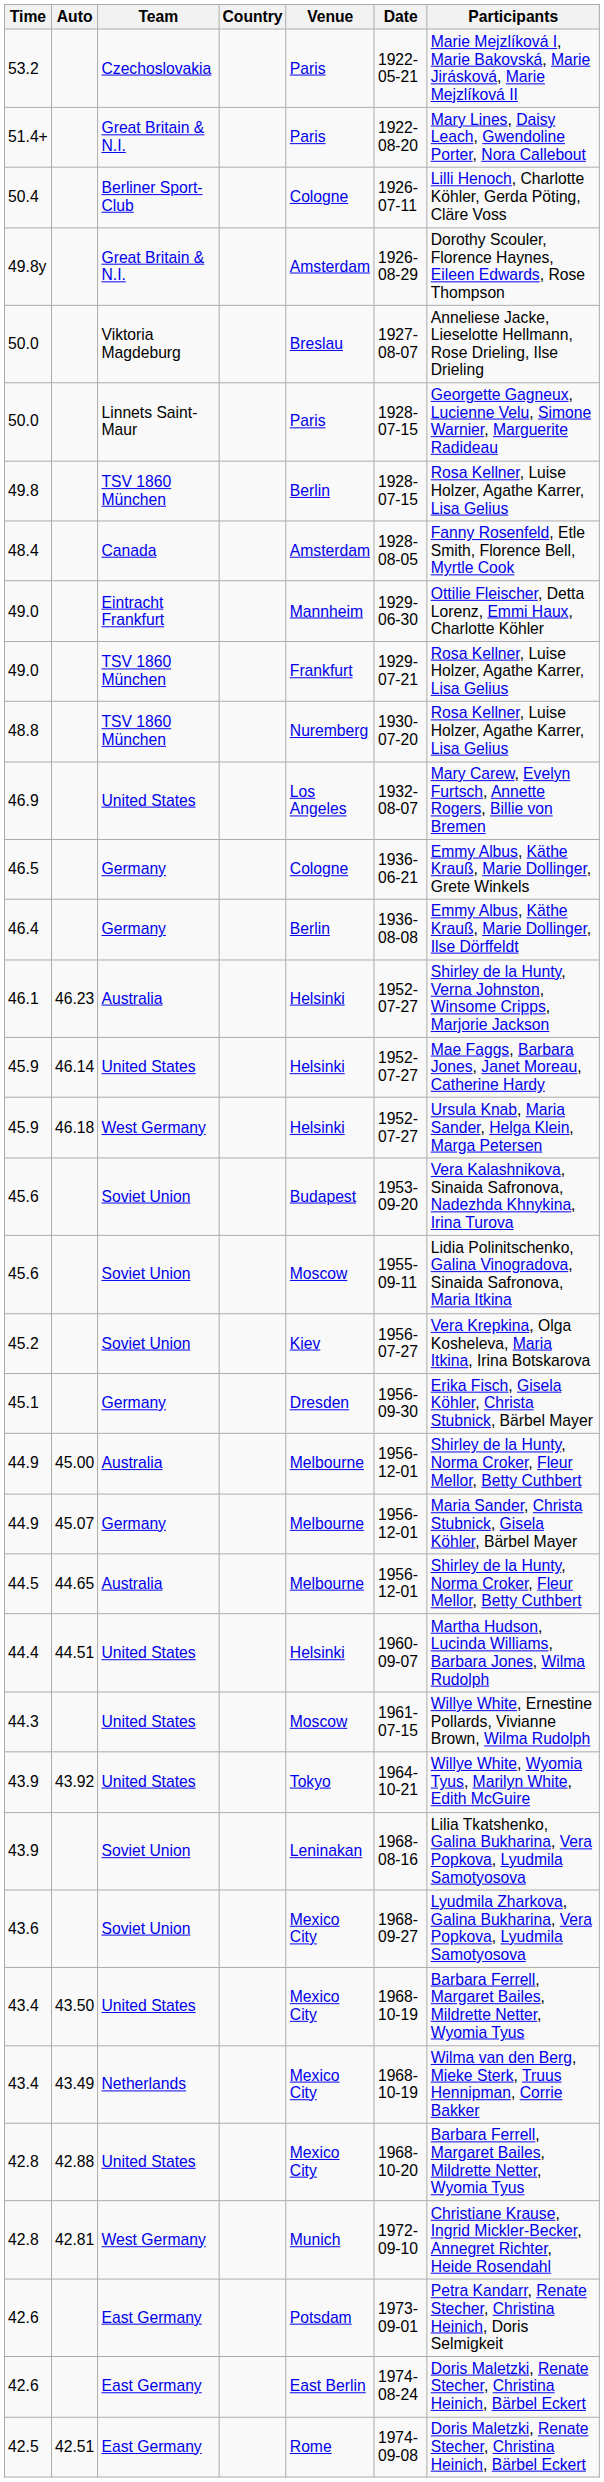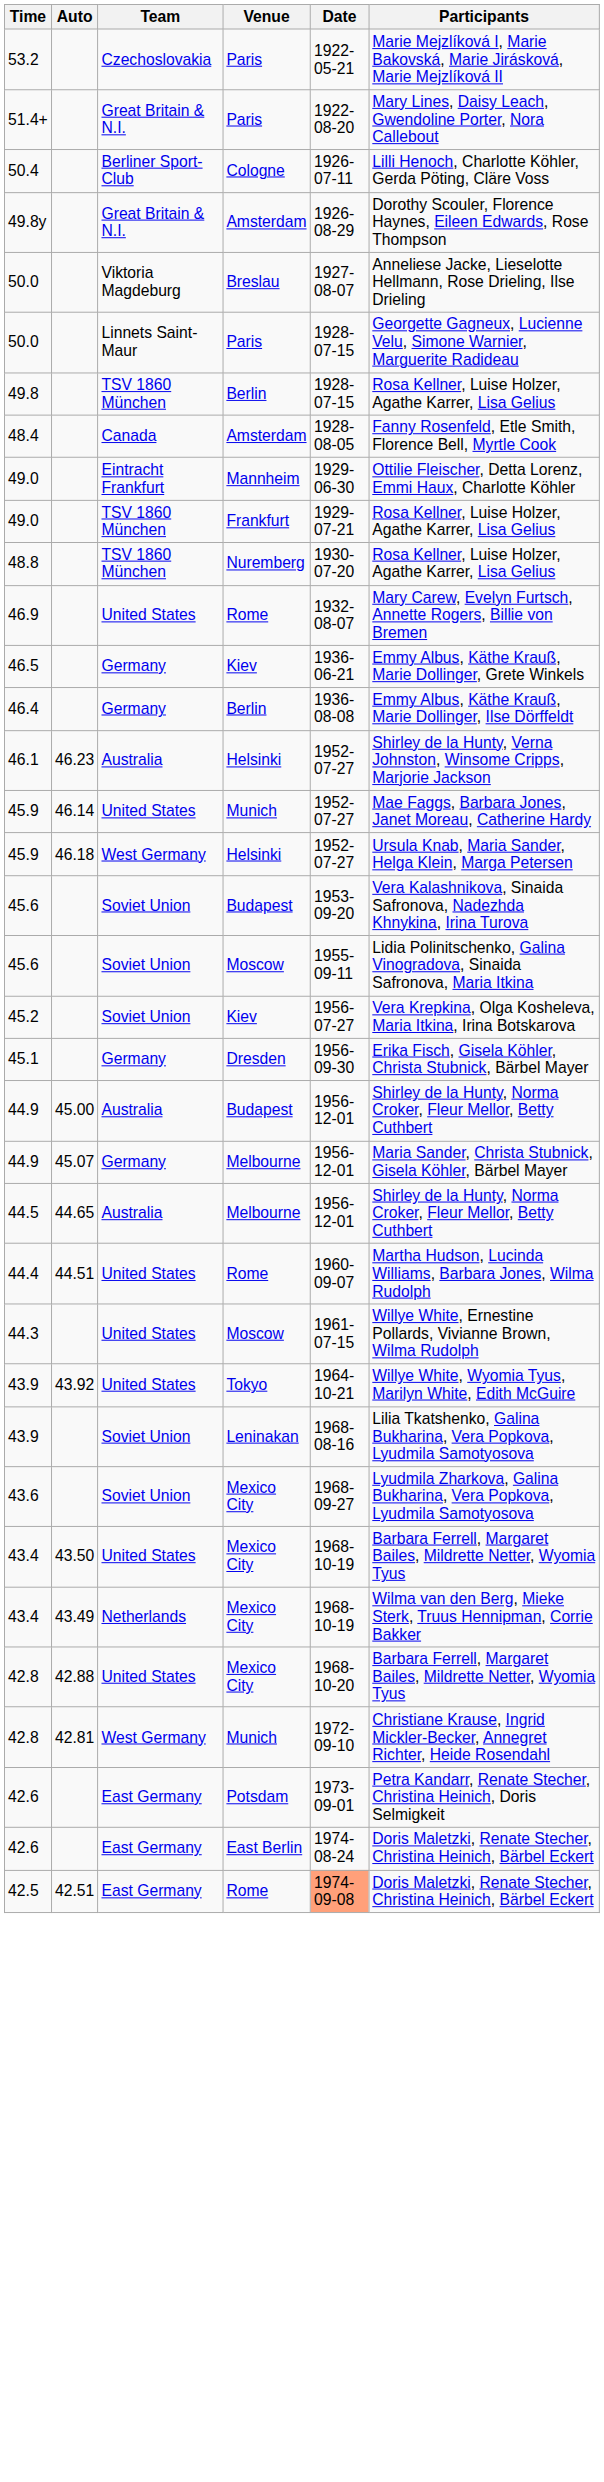- column: Country
46.9 | Venue: Los Angeles -> Rome
46.5 | Venue: Cologne -> Kiev
45.9 / United States | Venue: Helsinki -> Munich
44.9 / Australia | Venue: Melbourne -> Budapest
44.4 | Venue: Helsinki -> Rome
42.5 | Date: no background -> lightsalmon background
